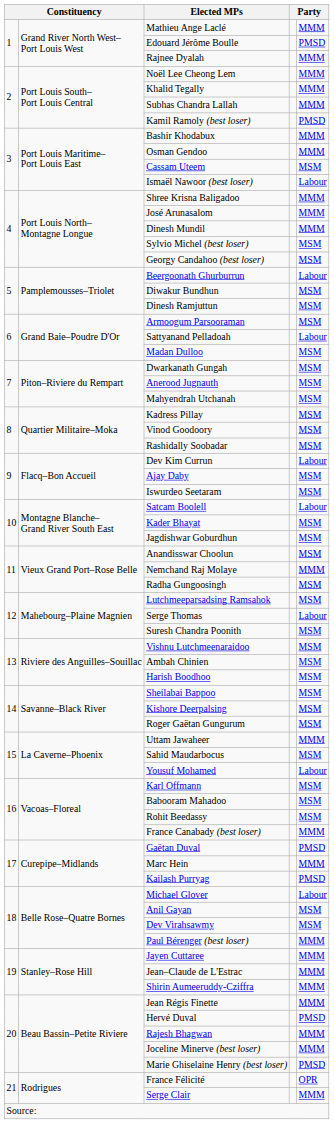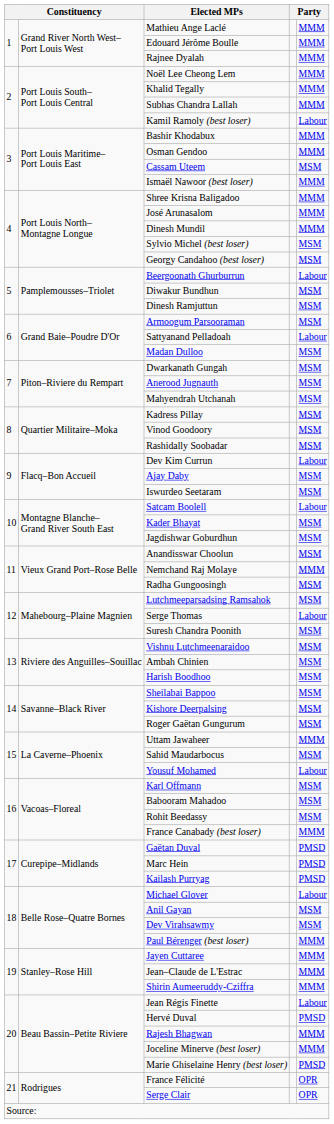Edouard Jérôme Boulle | column 5: PMSD -> MMM
Kamil Ramoly (best loser) | column 5: PMSD -> Labour
Ismaël Nawoor (best loser) | column 5: Labour -> MMM
Marc Hein | column 5: MMM -> PMSD
Jean Régis Finette | column 5: MMM -> Labour
Serge Clair | column 5: MMM -> OPR
